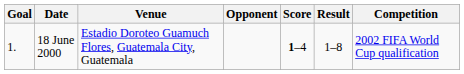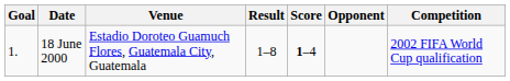columns swapped: Opponent <-> Result
